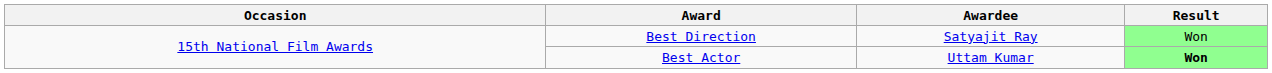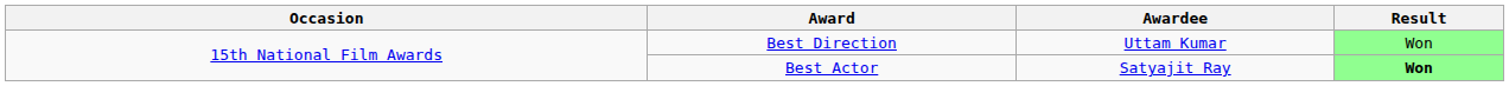Best Direction | Awardee: Satyajit Ray -> Uttam Kumar
Best Actor | Awardee: Uttam Kumar -> Satyajit Ray
